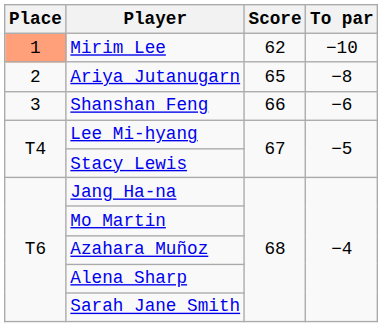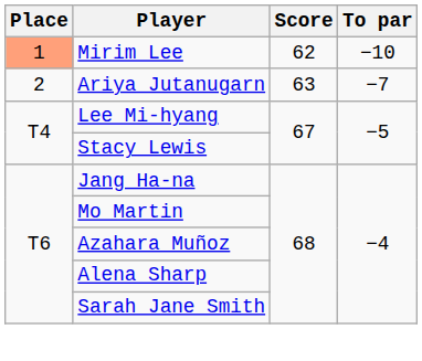Ariya Jutanugarn | Score: 65 -> 63
Ariya Jutanugarn | To par: −8 -> −7
- row: 3 | Shanshan Feng | 66 | −6
